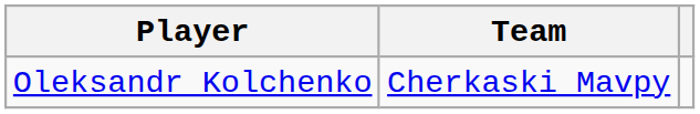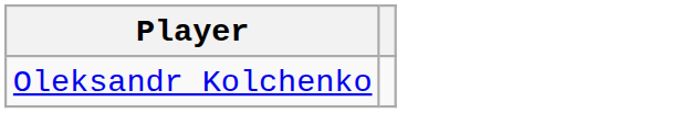- column: Team | Cherkaski Mavpy
